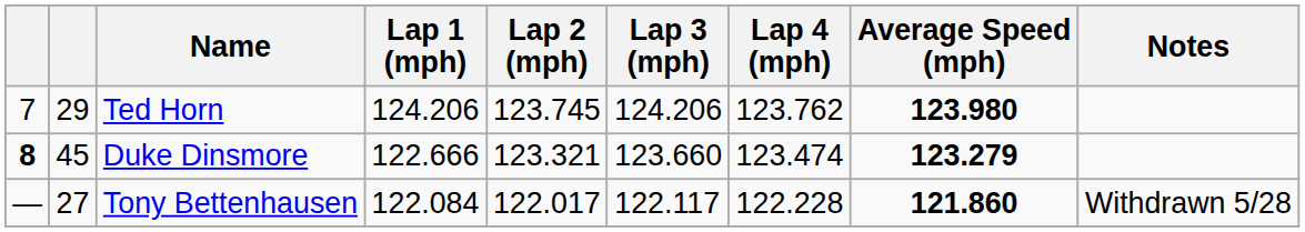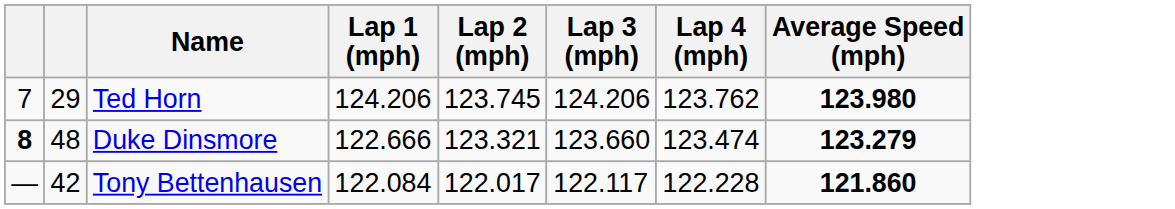- column: Notes | Withdrawn 5/28
Duke Dinsmore | column 2: 45 -> 48
Tony Bettenhausen | column 2: 27 -> 42
